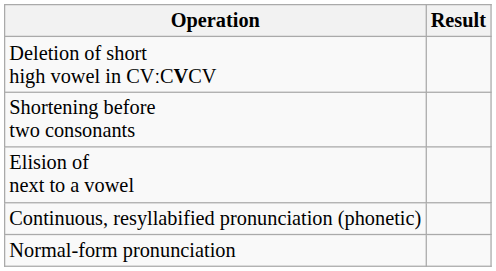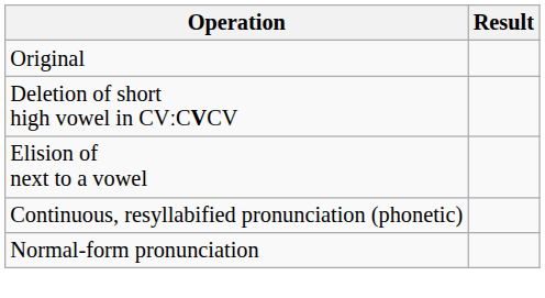+ row: Original
- row: Shortening before two consonants
